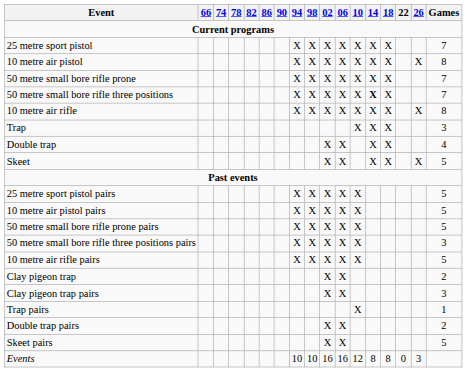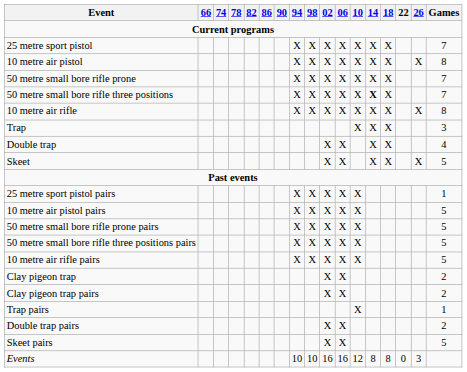25 metre sport pistol pairs | Games: 5 -> 1
50 metre small bore rifle three positions pairs | Games: 3 -> 5
Clay pigeon trap pairs | Games: 3 -> 2
